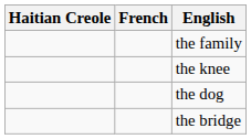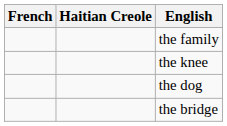columns swapped: Haitian Creole <-> French
